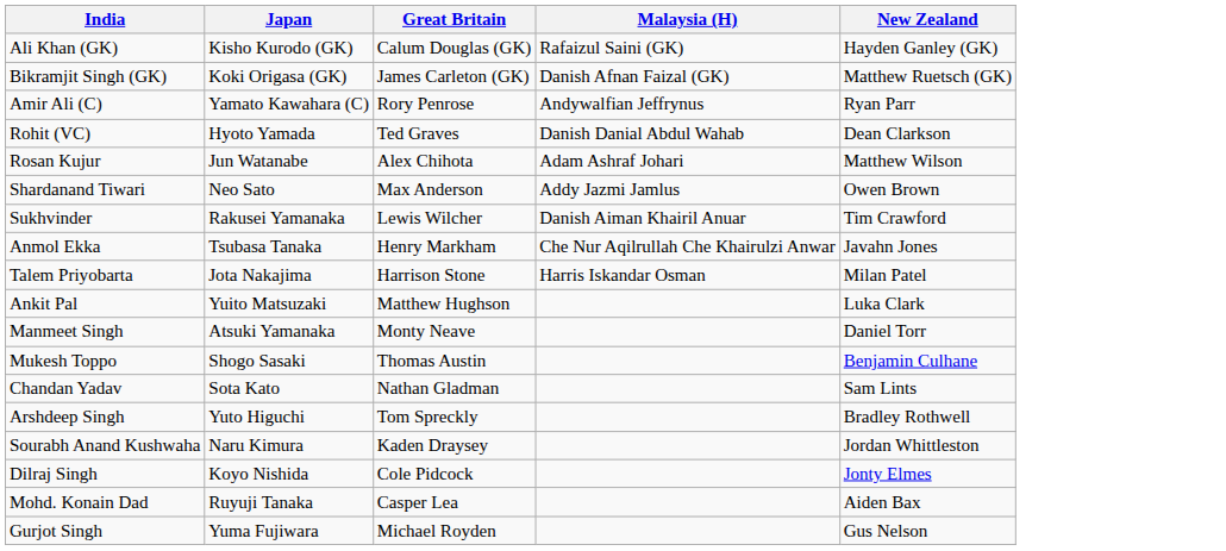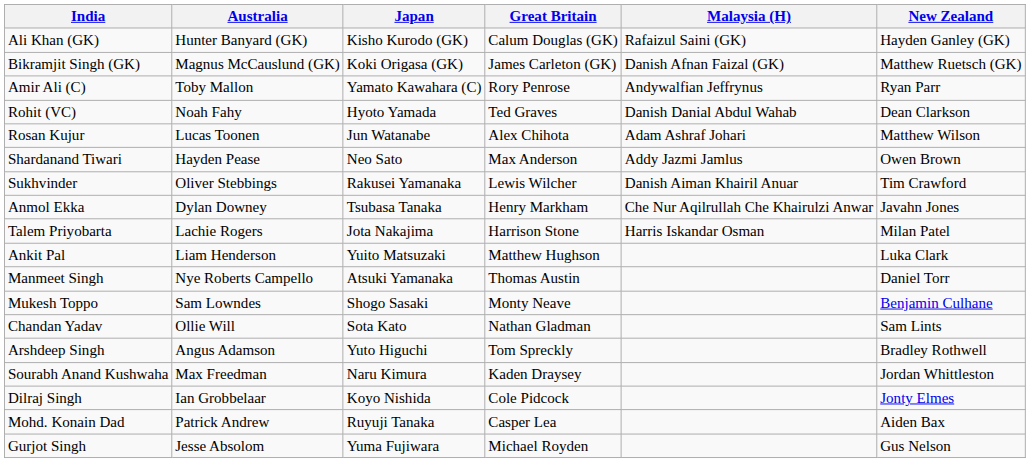+ column: Australia | Hunter Banyard (GK) | Magnus McCauslund (GK) | Toby Mallon | Noah Fahy | Lucas Toonen | Hayden Pease | Oliver Stebbings | Dylan Downey | Lachie Rogers | Liam Henderson | Nye Roberts Campello | Sam Lowndes | Ollie Will | Angus Adamson | Max Freedman | Ian Grobbelaar | Patrick Andrew | Jesse Absolom
Manmeet Singh | Great Britain: Monty Neave -> Thomas Austin
Mukesh Toppo | Great Britain: Thomas Austin -> Monty Neave
